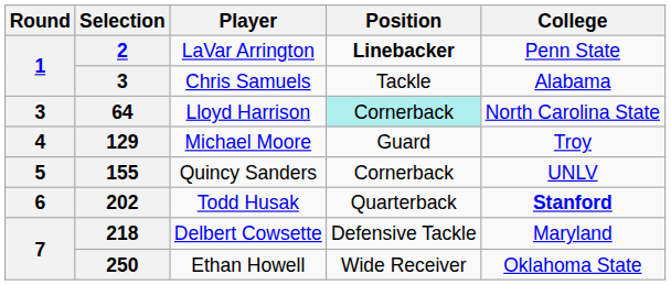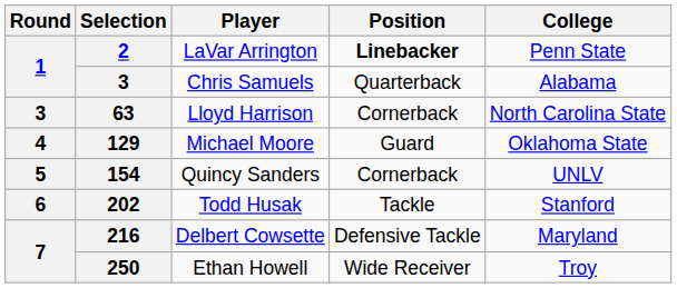Chris Samuels | Position: Tackle -> Quarterback
Lloyd Harrison | Selection: 64 -> 63
Lloyd Harrison | Position: paleturquoise background -> no background
Michael Moore | College: Troy -> Oklahoma State
Quincy Sanders | Selection: 155 -> 154
Todd Husak | Position: Quarterback -> Tackle
Todd Husak | College: bold -> normal
Delbert Cowsette | Selection: 218 -> 216
Ethan Howell | College: Oklahoma State -> Troy
